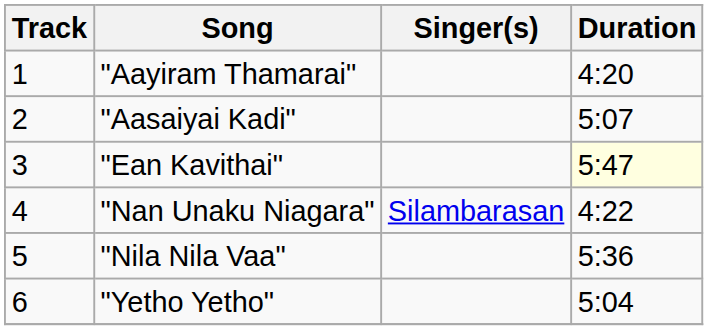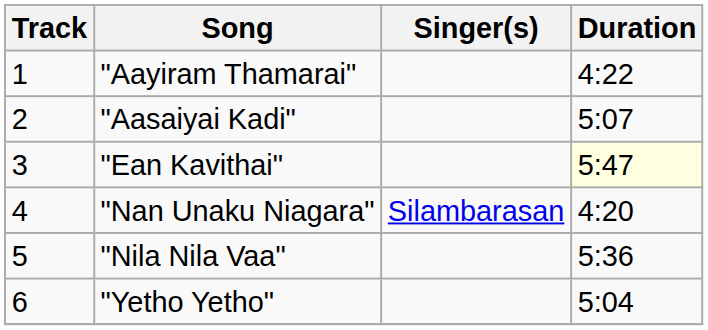"Aayiram Thamarai" | Duration: 4:20 -> 4:22
"Nan Unaku Niagara" | Duration: 4:22 -> 4:20
